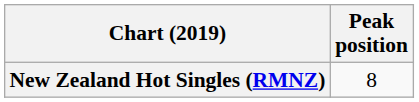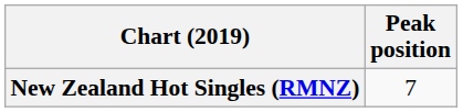New Zealand Hot Singles (RMNZ) | Peak position: 8 -> 7
